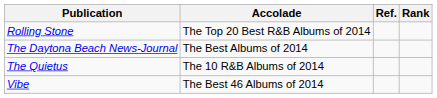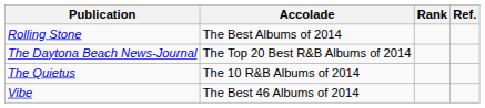columns swapped: Rank <-> Ref.
Rolling Stone | Accolade: The Top 20 Best R&B Albums of 2014 -> The Best Albums of 2014
The Daytona Beach News-Journal | Accolade: The Best Albums of 2014 -> The Top 20 Best R&B Albums of 2014
